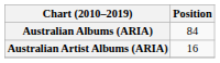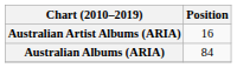rows swapped: Australian Albums (ARIA) <-> Australian Artist Albums (ARIA)
